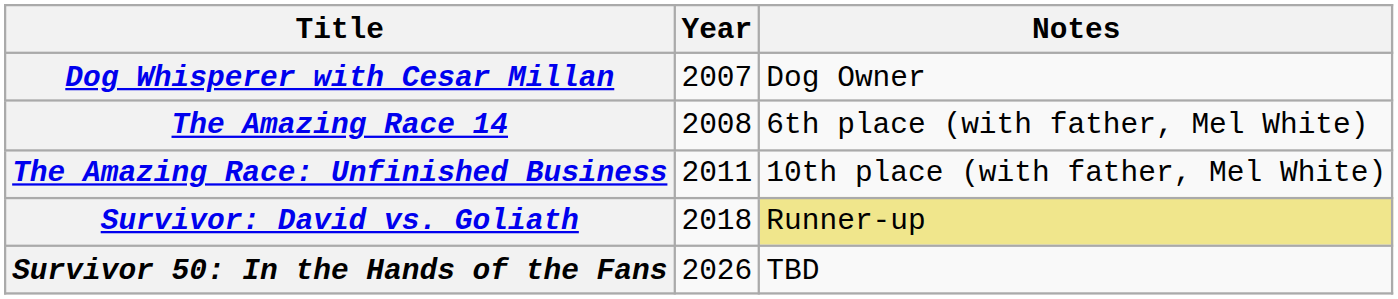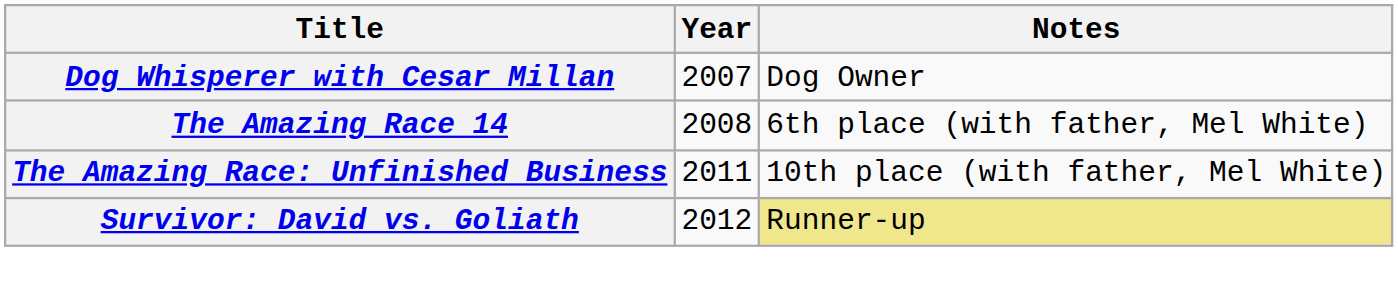Survivor: David vs. Goliath | Year: 2018 -> 2012
- row: Survivor 50: In the Hands of the Fans | 2026 | TBD
